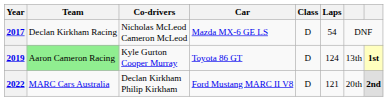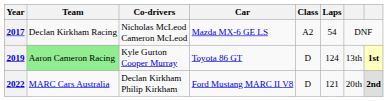2017 | Class: D -> A2
